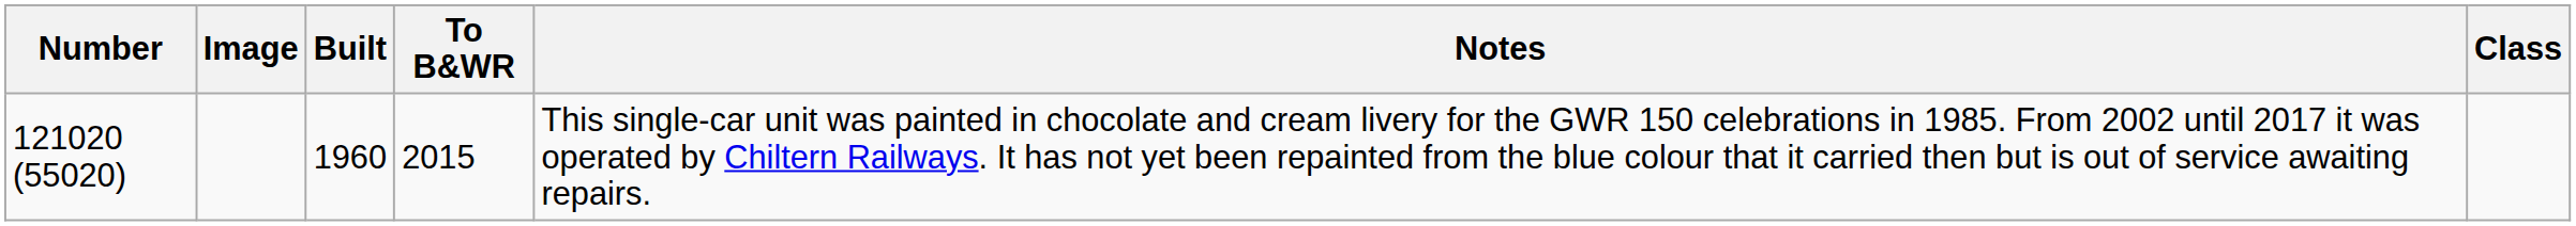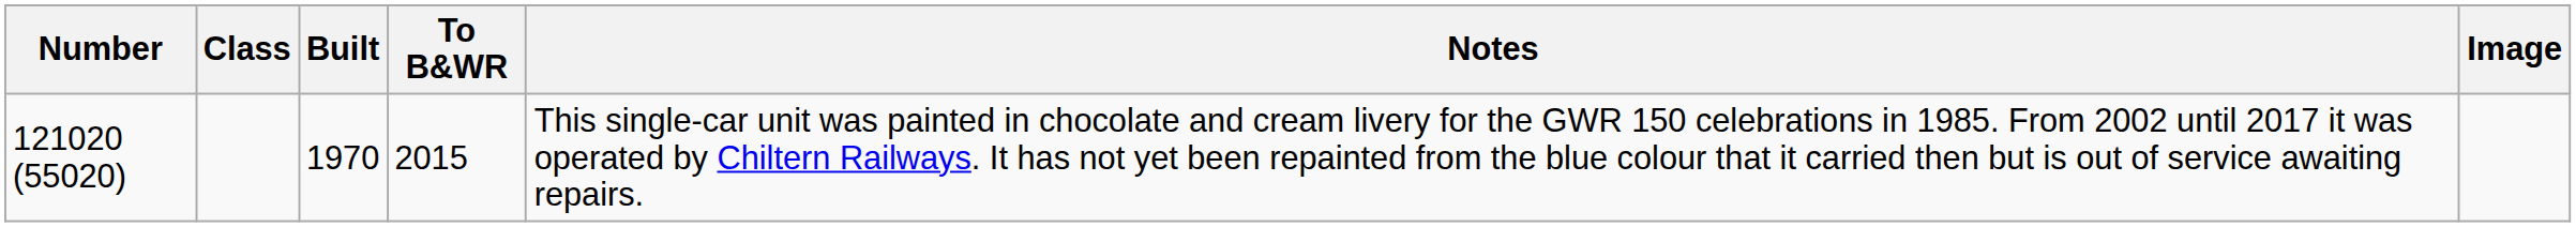columns swapped: Class <-> Image
121020 (55020) | Built: 1960 -> 1970
